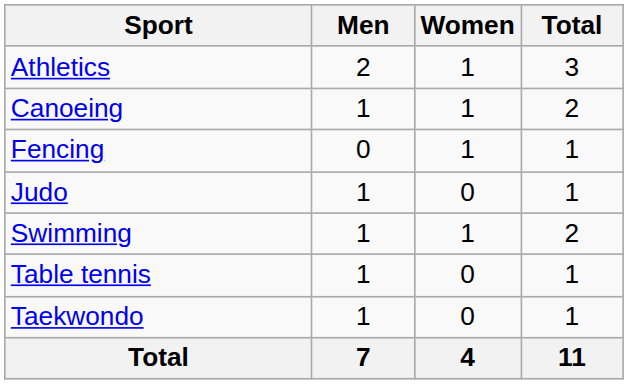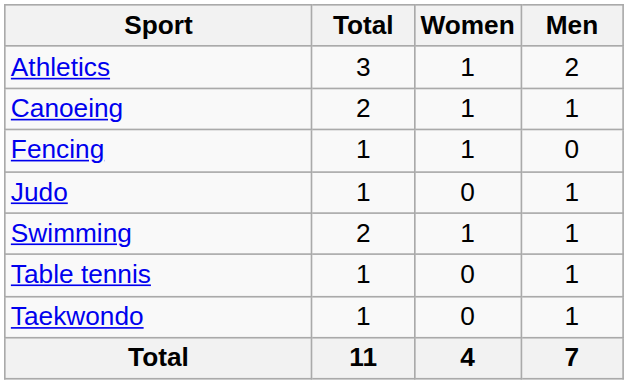columns swapped: Men <-> Total
